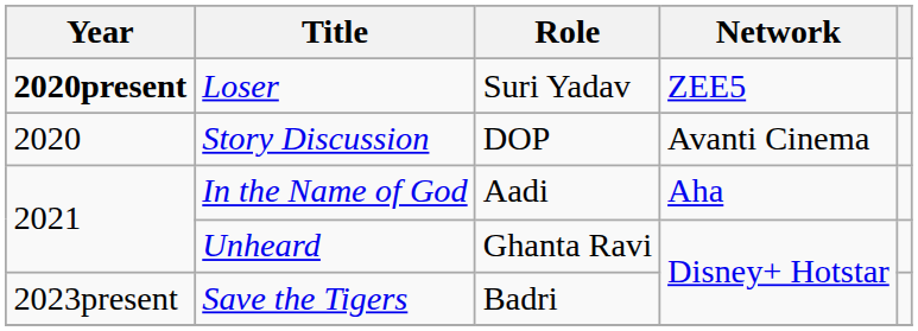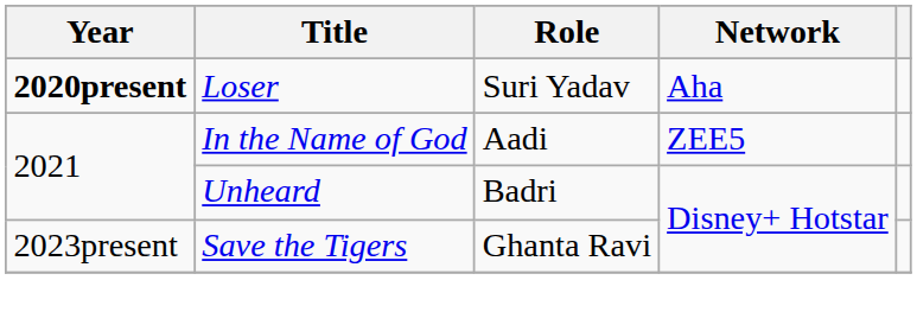Loser | Network: ZEE5 -> Aha
- row: 2020 | Story Discussion | DOP | Avanti Cinema
In the Name of God | Network: Aha -> ZEE5
Unheard | Role: Ghanta Ravi -> Badri
Save the Tigers | Role: Badri -> Ghanta Ravi
